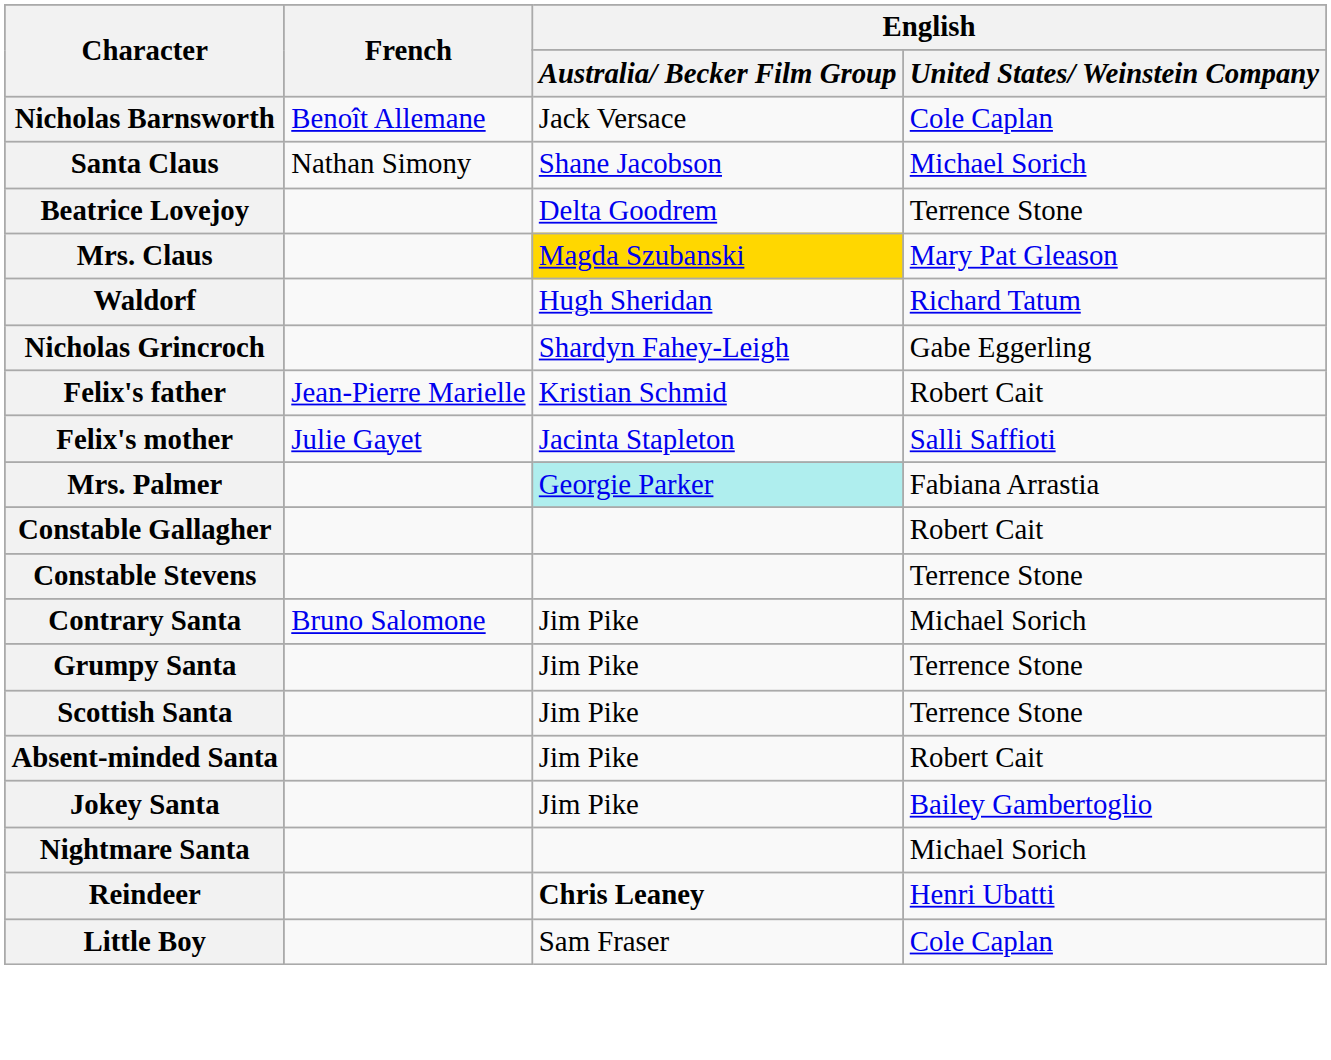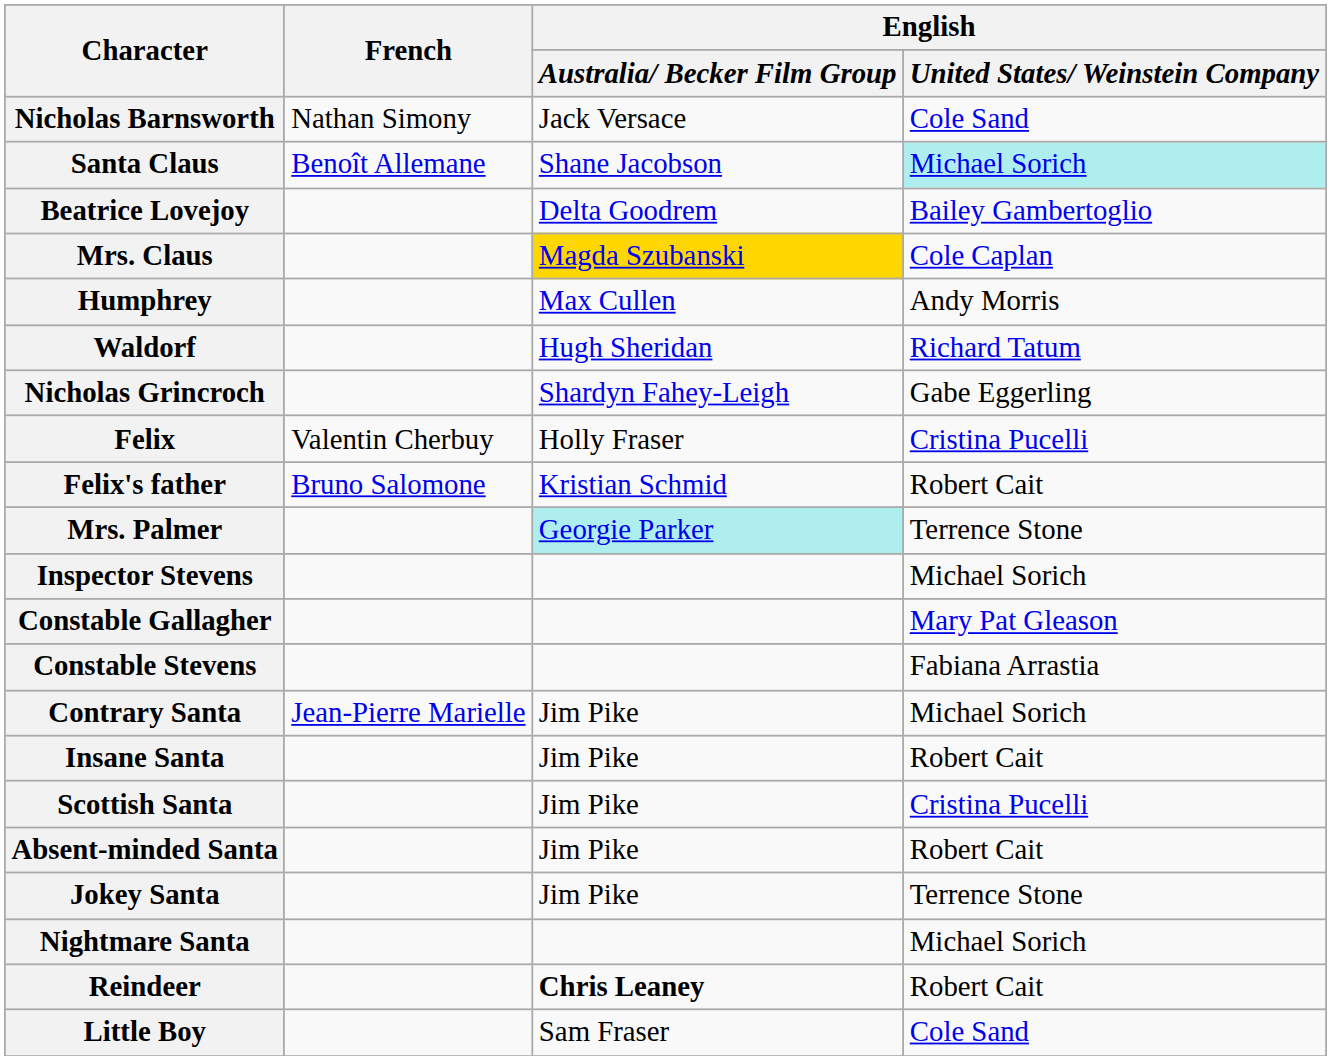Nicholas Barnsworth | French: Benoît Allemane -> Nathan Simony
Nicholas Barnsworth | English / United States/ Weinstein Company: Cole Caplan -> Cole Sand
Santa Claus | French: Nathan Simony -> Benoît Allemane
Santa Claus | English / United States/ Weinstein Company: no background -> paleturquoise background
Beatrice Lovejoy | English / United States/ Weinstein Company: Terrence Stone -> Bailey Gambertoglio
Mrs. Claus | English / United States/ Weinstein Company: Mary Pat Gleason -> Cole Caplan
+ row: Humphrey | Max Cullen | Andy Morris
+ row: Felix | Valentin Cherbuy | Holly Fraser | Cristina Pucelli
Felix's father | French: Jean-Pierre Marielle -> Bruno Salomone
- row: Felix's mother | Julie Gayet | Jacinta Stapleton | Salli Saffioti
Mrs. Palmer | English / United States/ Weinstein Company: Fabiana Arrastia -> Terrence Stone
+ row: Inspector Stevens | Michael Sorich
Constable Gallagher | English / United States/ Weinstein Company: Robert Cait -> Mary Pat Gleason
Constable Stevens | English / United States/ Weinstein Company: Terrence Stone -> Fabiana Arrastia
Contrary Santa | French: Bruno Salomone -> Jean-Pierre Marielle
- row: Grumpy Santa | Jim Pike | Terrence Stone
+ row: Insane Santa | Jim Pike | Robert Cait
Scottish Santa | English / United States/ Weinstein Company: Terrence Stone -> Cristina Pucelli
Jokey Santa | English / United States/ Weinstein Company: Bailey Gambertoglio -> Terrence Stone
Reindeer | English / United States/ Weinstein Company: Henri Ubatti -> Robert Cait
Little Boy | English / United States/ Weinstein Company: Cole Caplan -> Cole Sand
